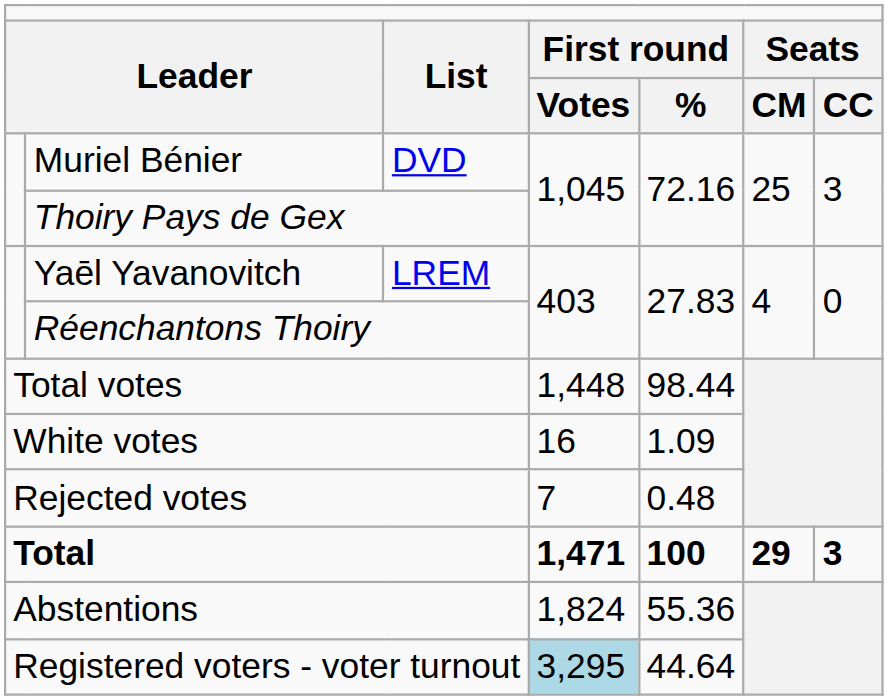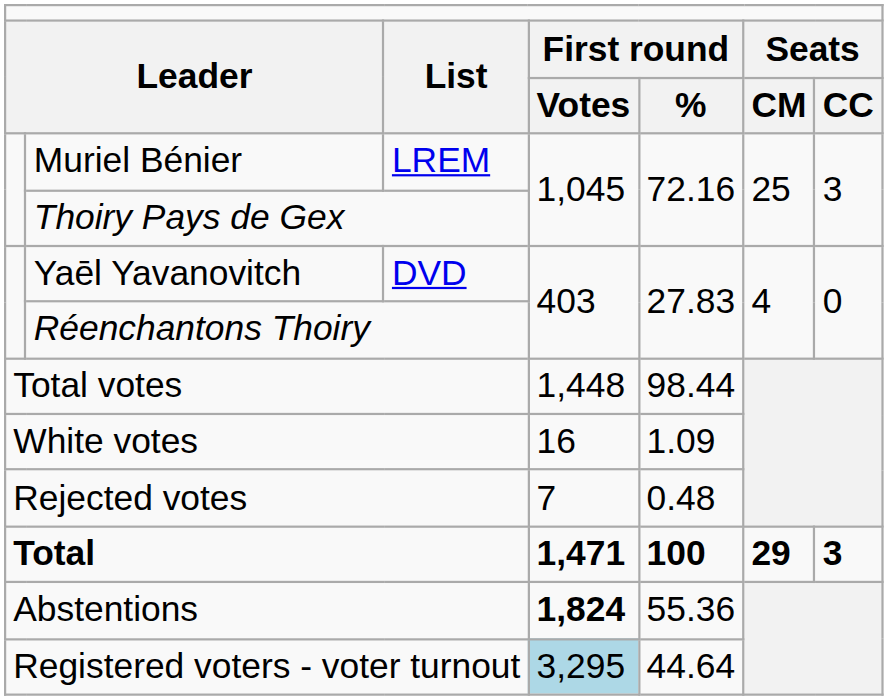Muriel Bénier | column 3: DVD -> LREM
Yaēl Yavanovitch | column 3: LREM -> DVD
Abstentions | column 4: normal -> bold
